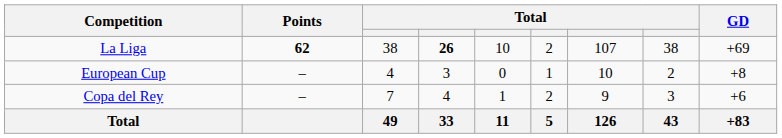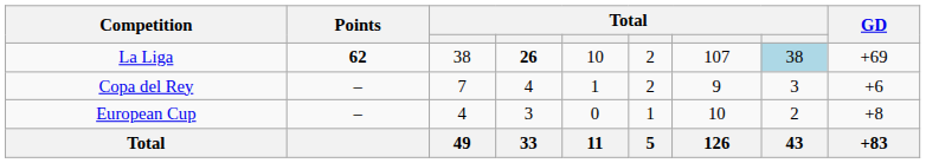La Liga | column 8: no background -> lightblue background
rows swapped: Copa del Rey <-> European Cup
